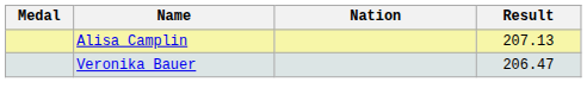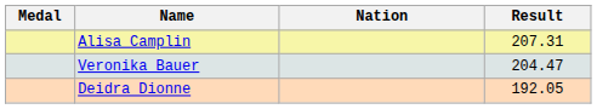Alisa Camplin | Result: 207.13 -> 207.31
Veronika Bauer | Result: 206.47 -> 204.47
+ row: Deidra Dionne | 192.05
